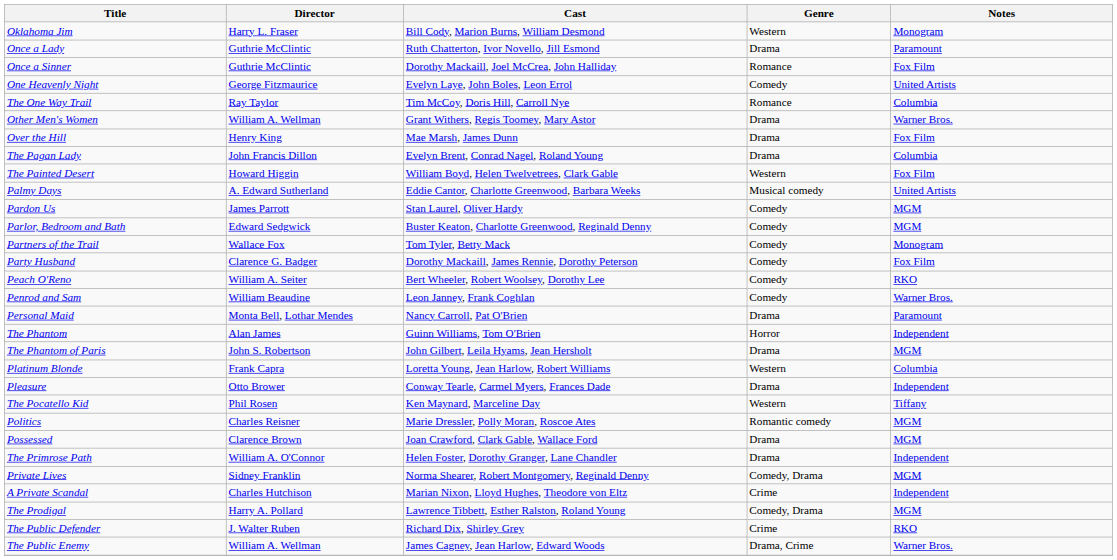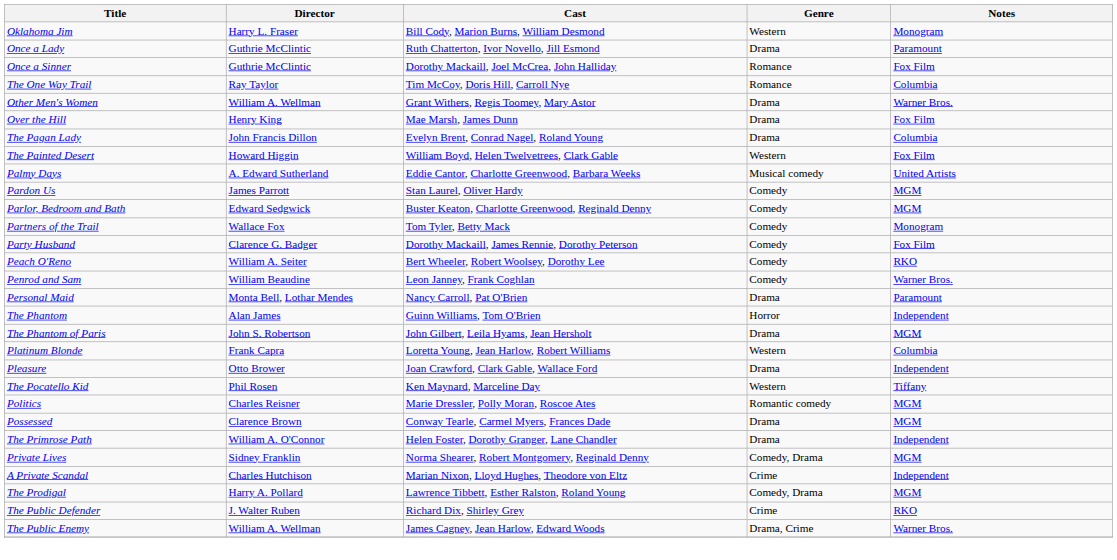- row: One Heavenly Night | George Fitzmaurice | Evelyn Laye, John Boles, Leon Errol | Comedy | United Artists
Pleasure | Cast: Conway Tearle, Carmel Myers, Frances Dade -> Joan Crawford, Clark Gable, Wallace Ford
Possessed | Cast: Joan Crawford, Clark Gable, Wallace Ford -> Conway Tearle, Carmel Myers, Frances Dade
